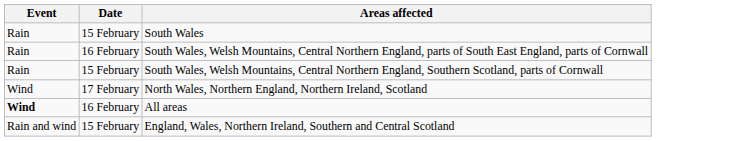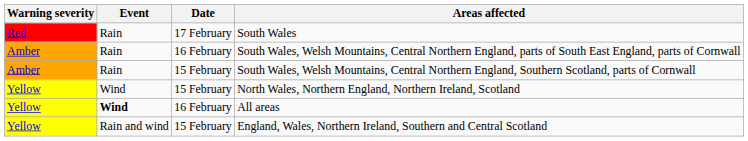+ column: Warning severity | Red | Amber | Amber | Yellow | Yellow | Yellow
South Wales | Date: 15 February -> 17 February
North Wales, Northern England, Northern Ireland, Scotland | Date: 17 February -> 15 February
